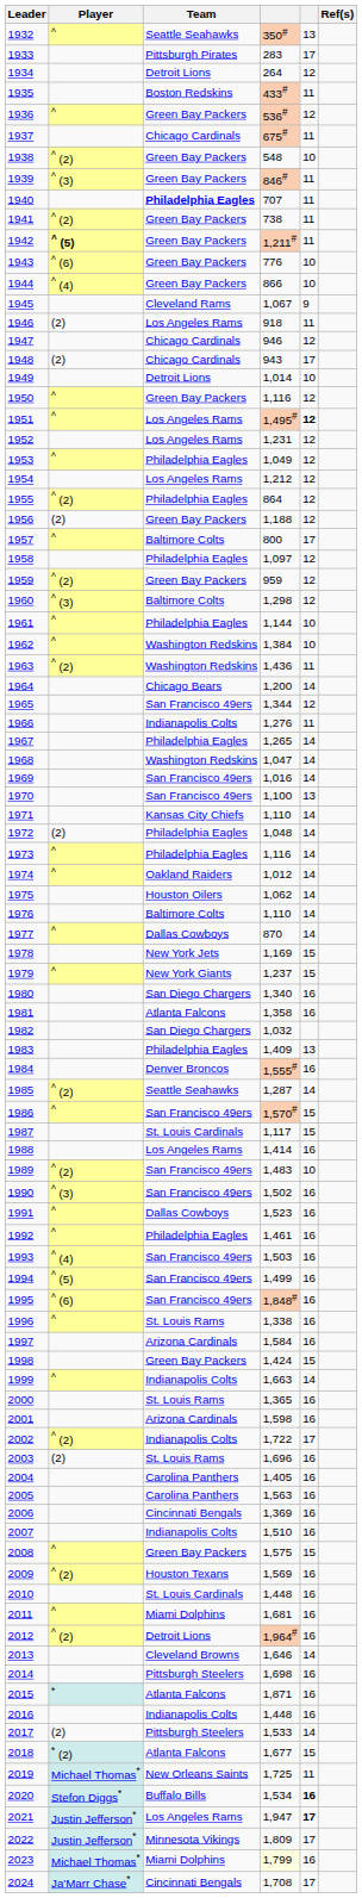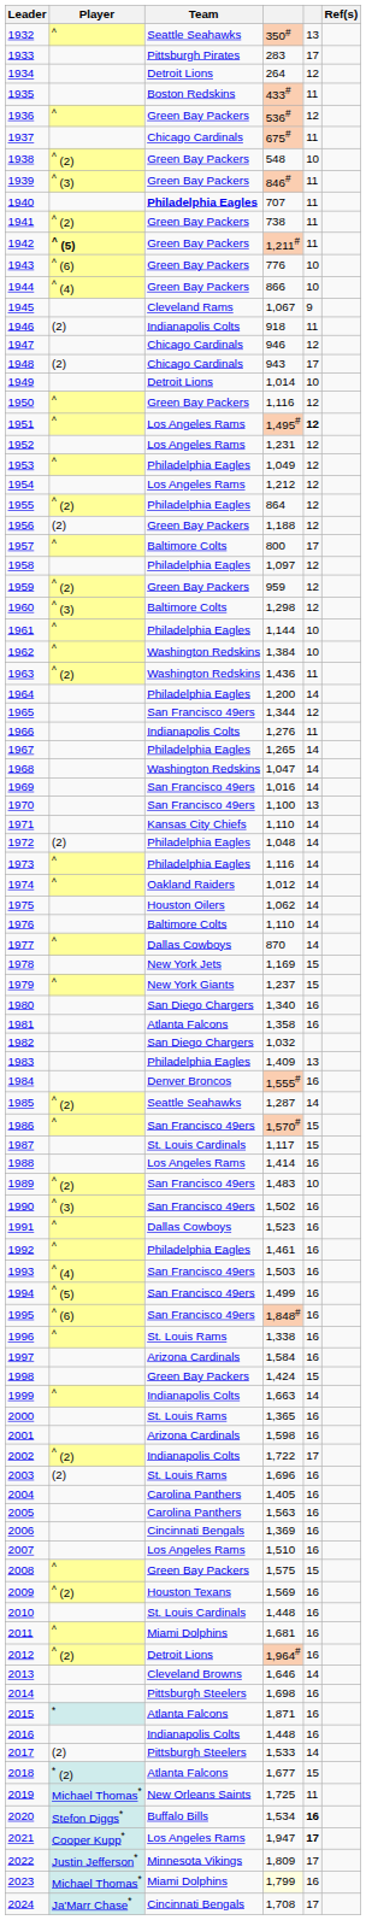1946 | Team: Los Angeles Rams -> Indianapolis Colts
1964 | Team: Chicago Bears -> Philadelphia Eagles
2007 | Team: Indianapolis Colts -> Los Angeles Rams
2021 | Player: Justin Jefferson* -> Cooper Kupp*
